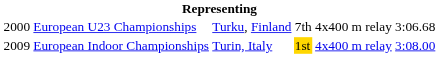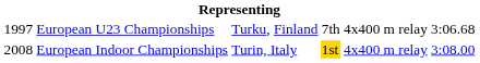European U23 Championships | column 1: 2000 -> 1997
European Indoor Championships | column 1: 2009 -> 2008
